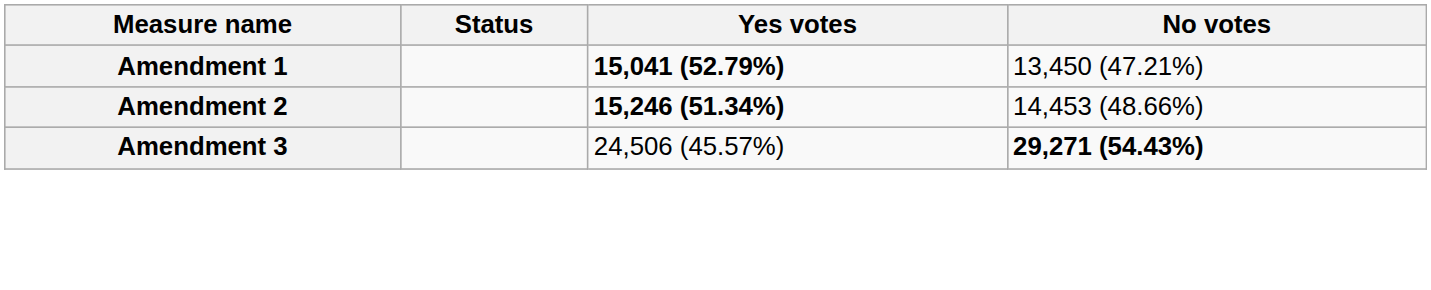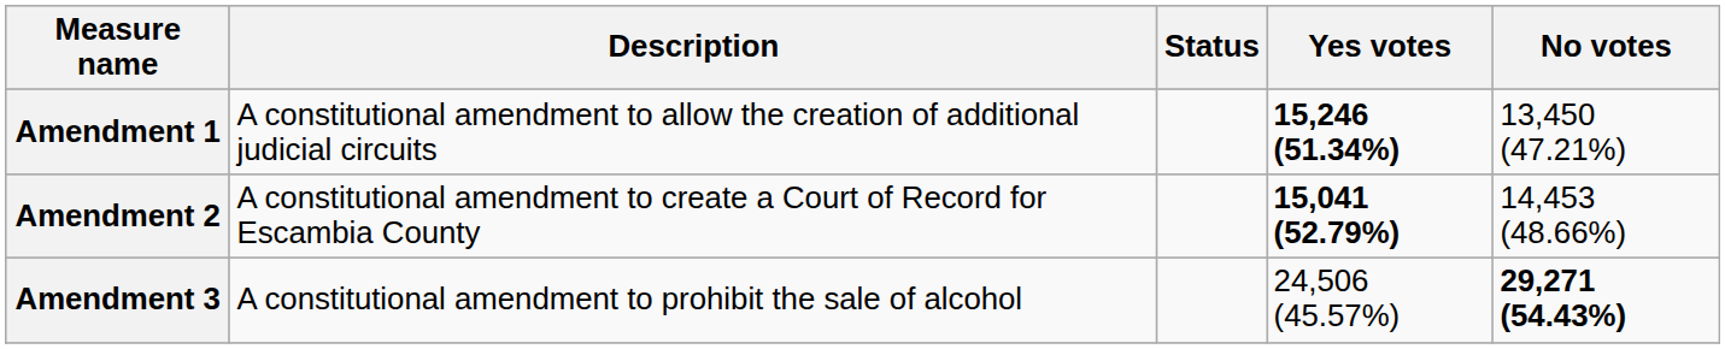+ column: Description | A constitutional amendment to allow the creation of additional judicial circuits | A constitutional amendment to create a Court of Record for Escambia County | A constitutional amendment to prohibit the sale of alcohol
Amendment 1 | Yes votes: 15,041 (52.79%) -> 15,246 (51.34%)
Amendment 2 | Yes votes: 15,246 (51.34%) -> 15,041 (52.79%)
